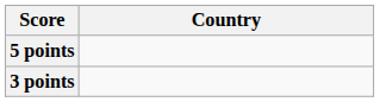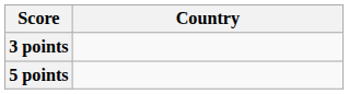rows swapped: 5 points <-> 3 points
